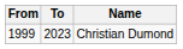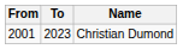Christian Dumond | From: 1999 -> 2001
